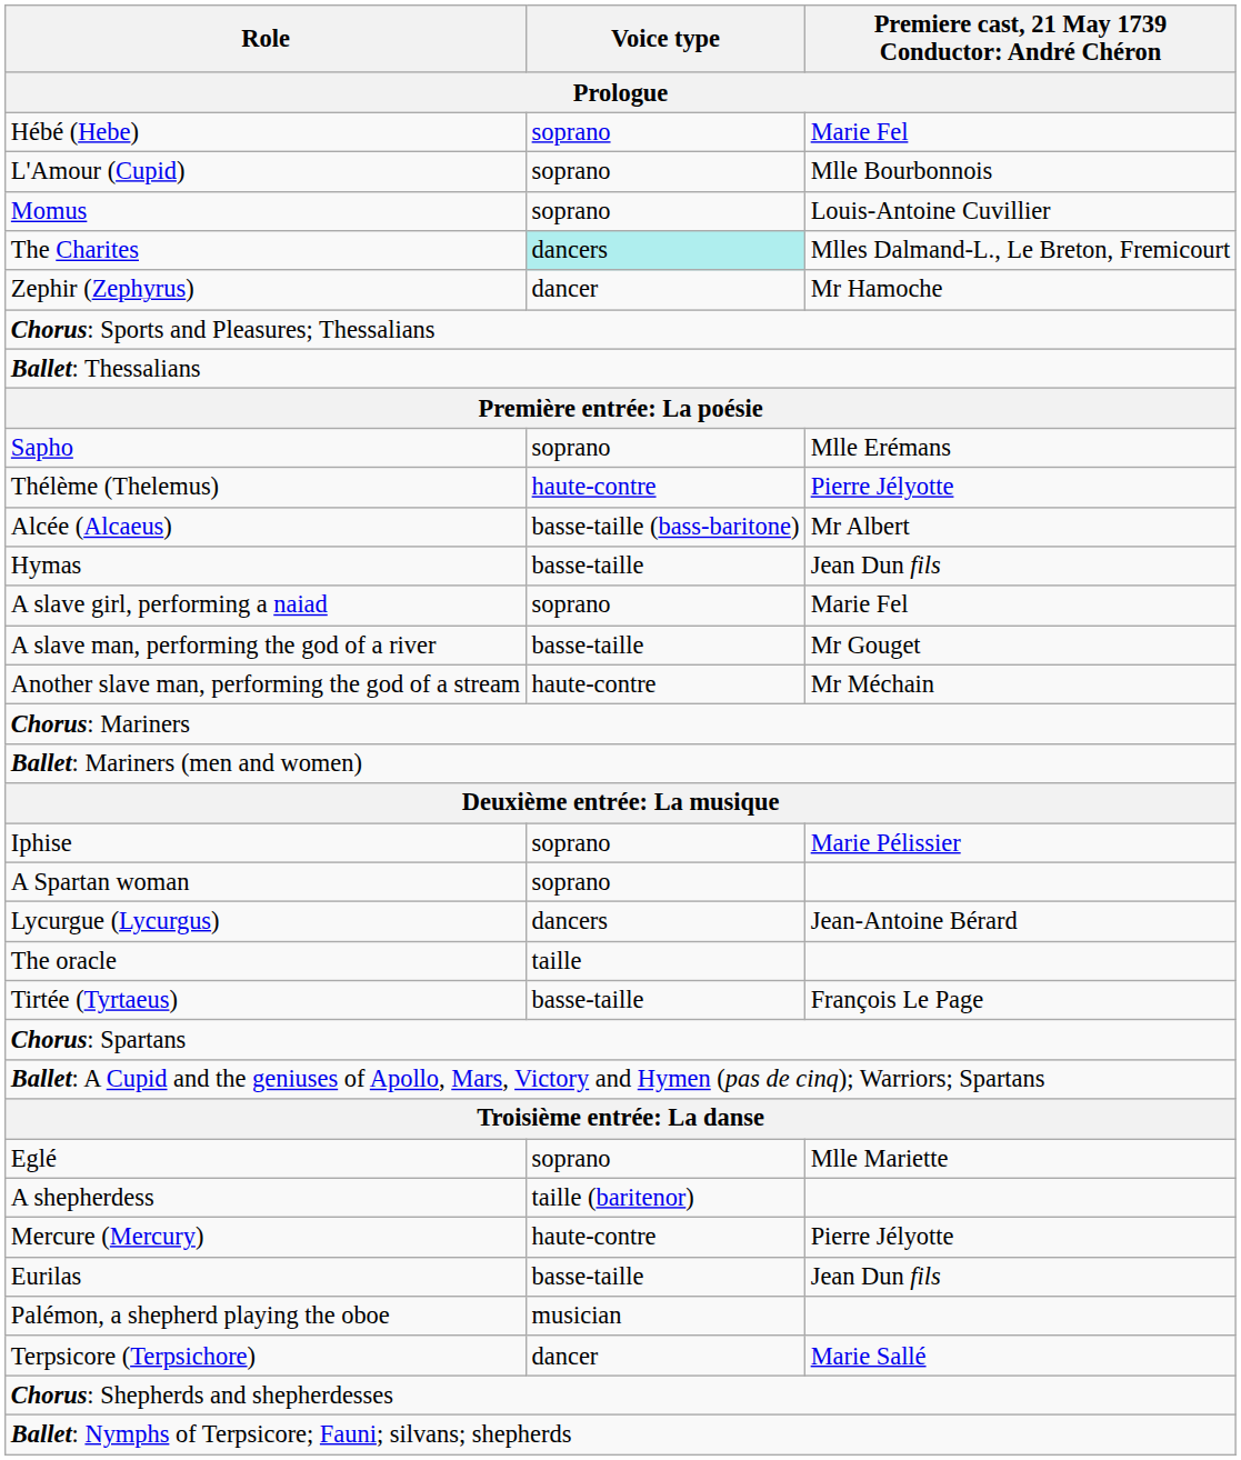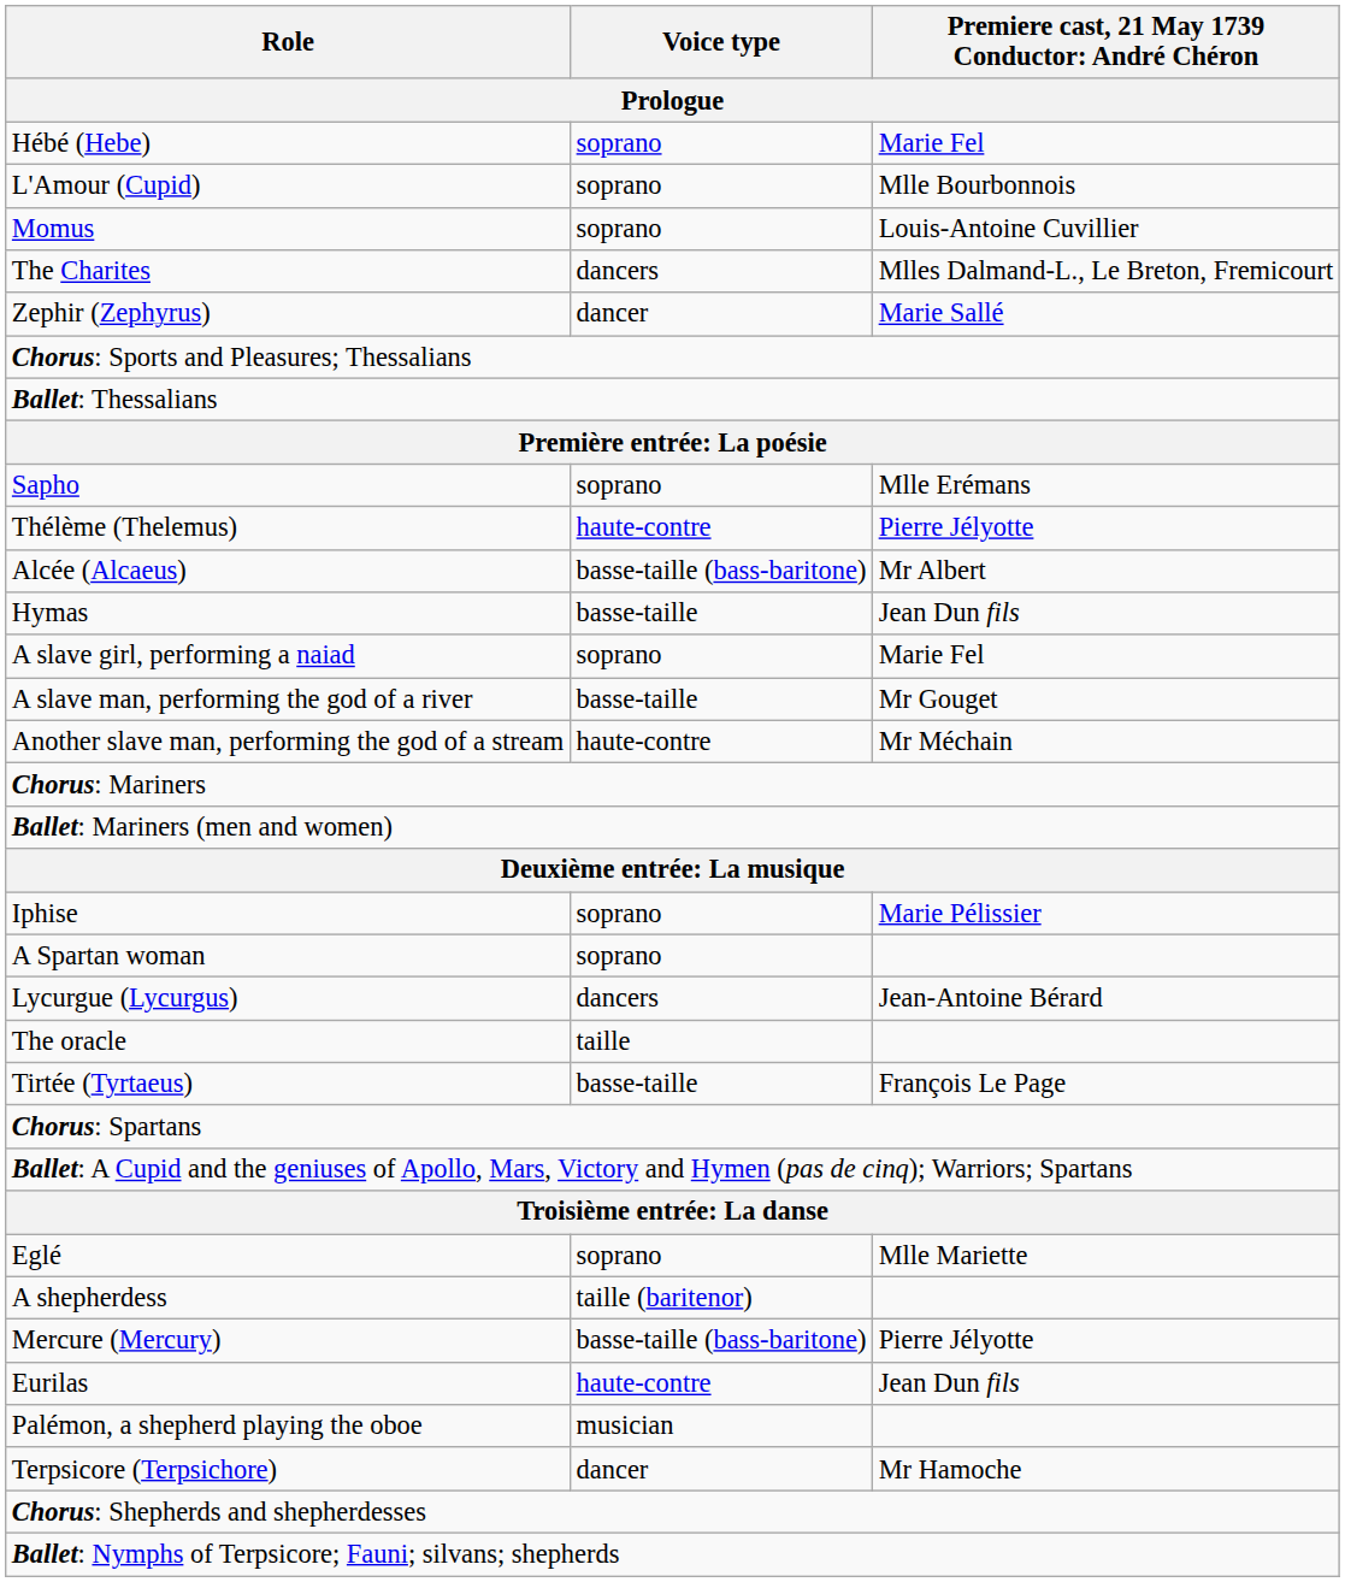The Charites | Voice type: paleturquoise background -> no background
Zephir (Zephyrus) | column 3: Mr Hamoche -> Marie Sallé
Mercure (Mercury) | Voice type: haute-contre -> basse-taille (bass-baritone)
Eurilas | Voice type: basse-taille -> haute-contre
Terpsicore (Terpsichore) | column 3: Marie Sallé -> Mr Hamoche
